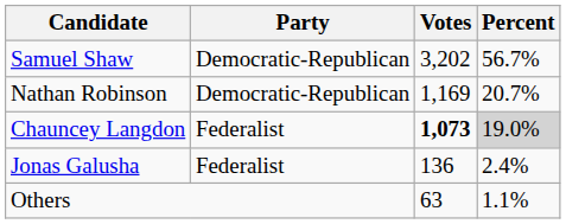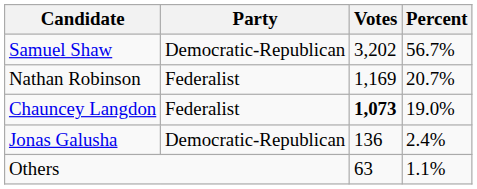Nathan Robinson | Party: Democratic-Republican -> Federalist
Chauncey Langdon | Percent: lightgrey background -> no background
Jonas Galusha | Party: Federalist -> Democratic-Republican
